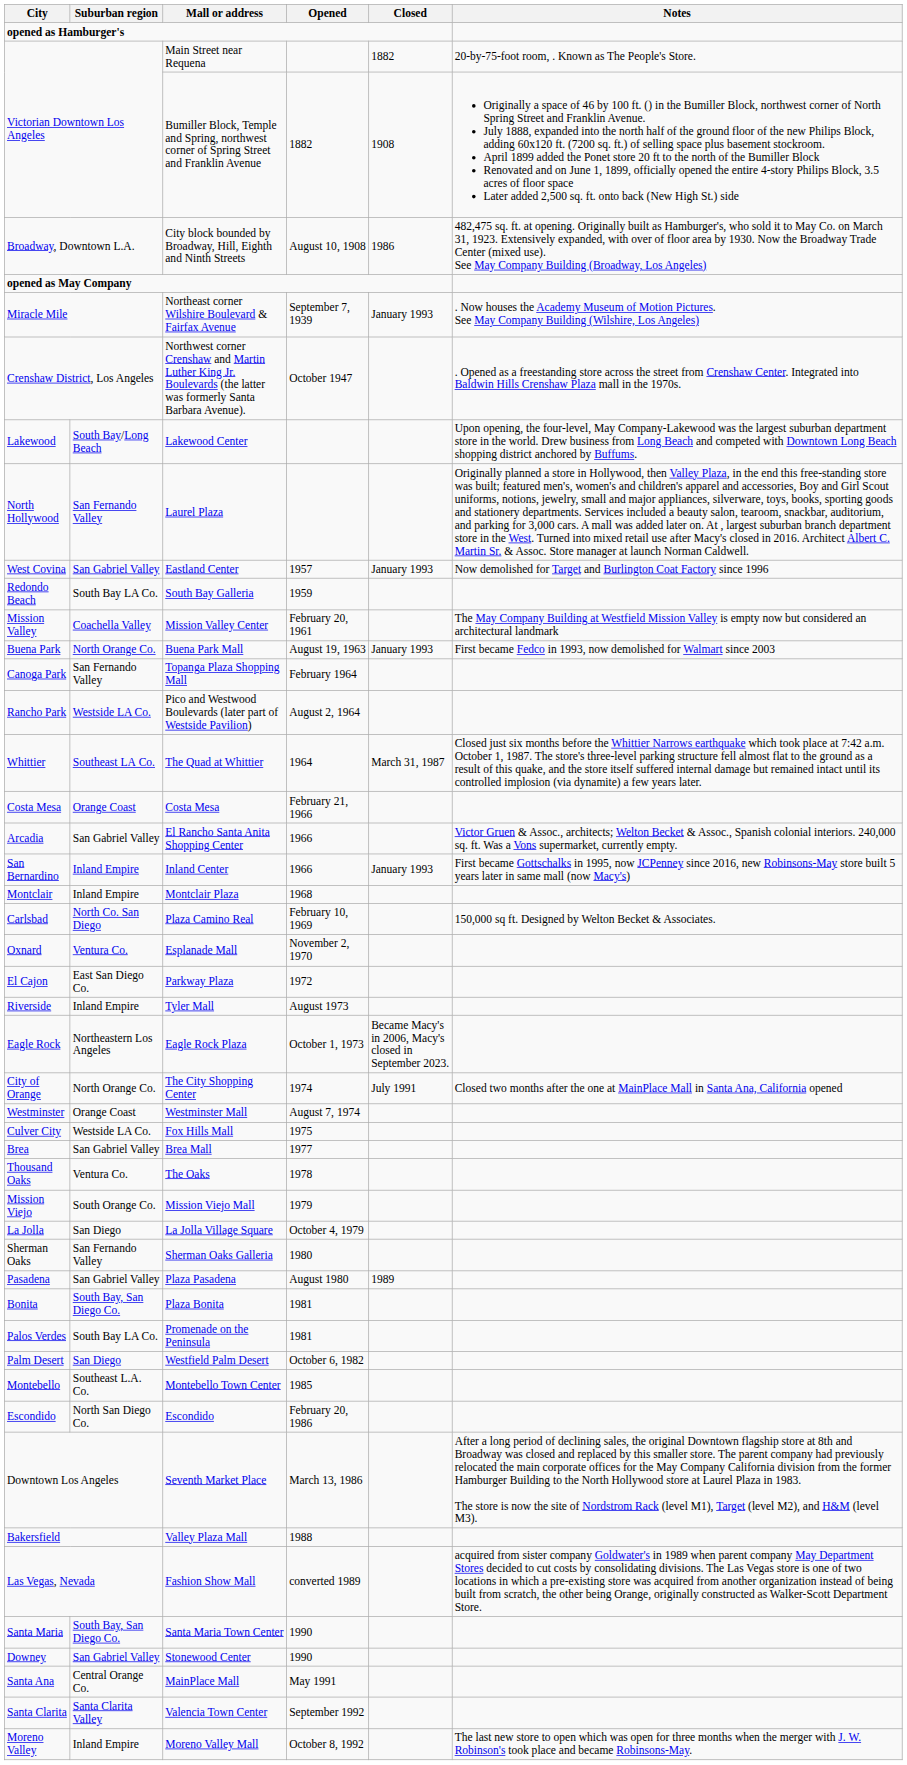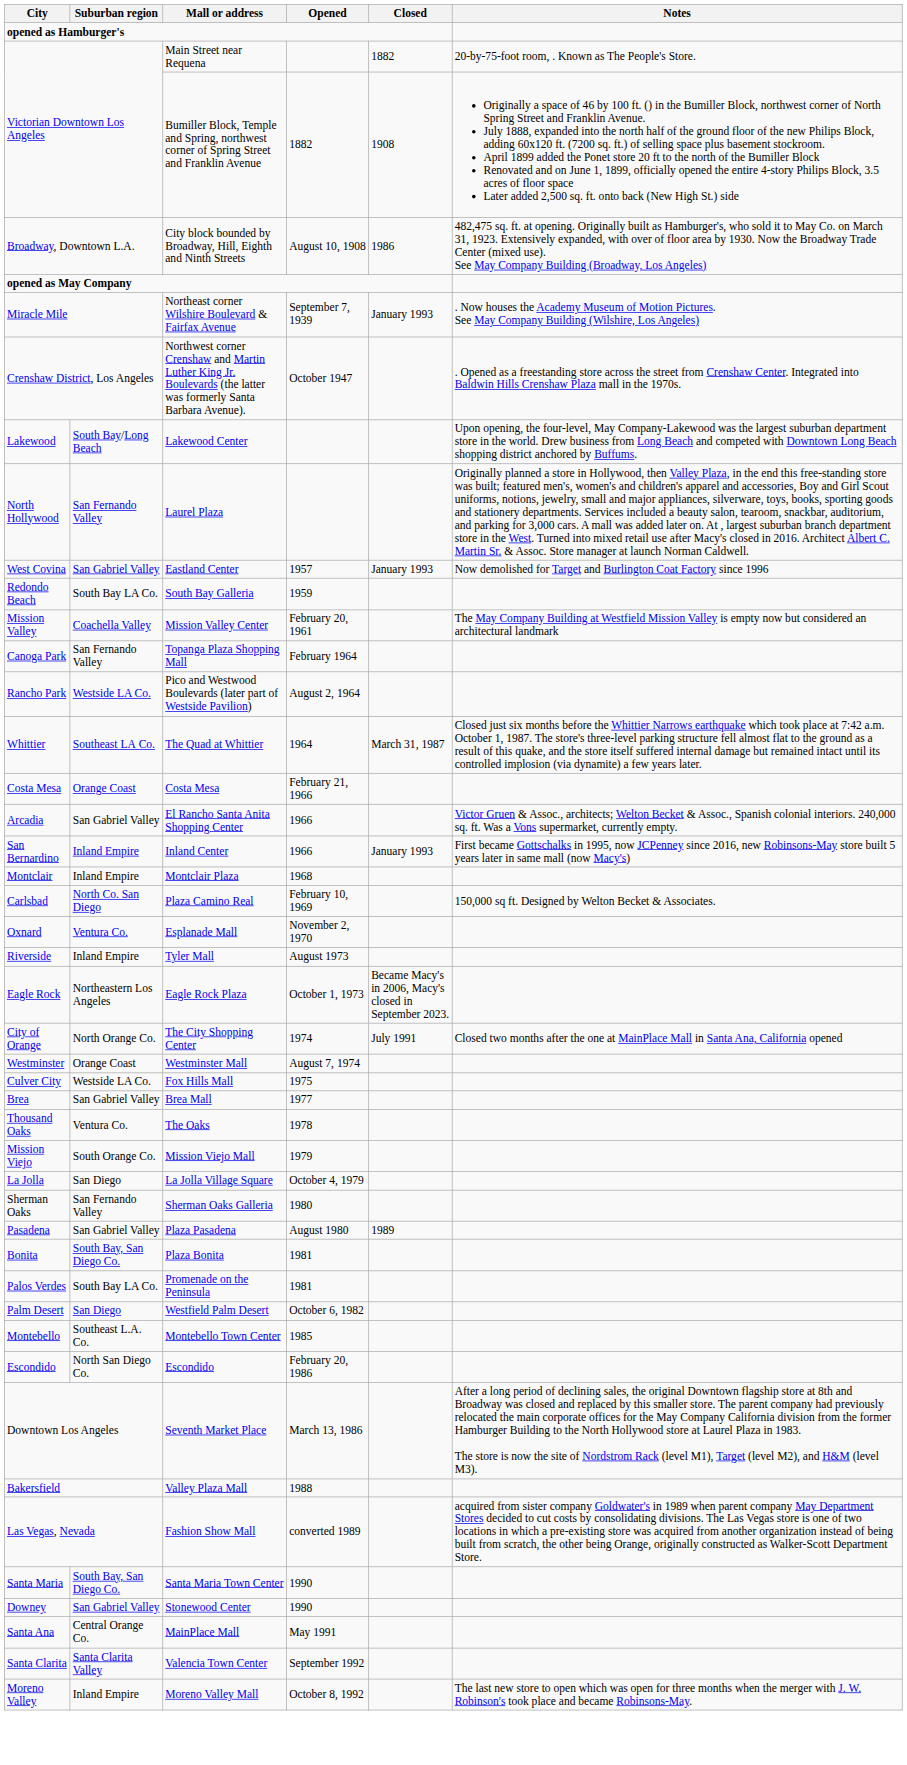- row: Buena Park | North Orange Co. | Buena Park Mall | August 19, 1963 | January 1993 | First became Fedco in 1993, now demolished for Walmart since 2003
- row: El Cajon | East San Diego Co. | Parkway Plaza | 1972
